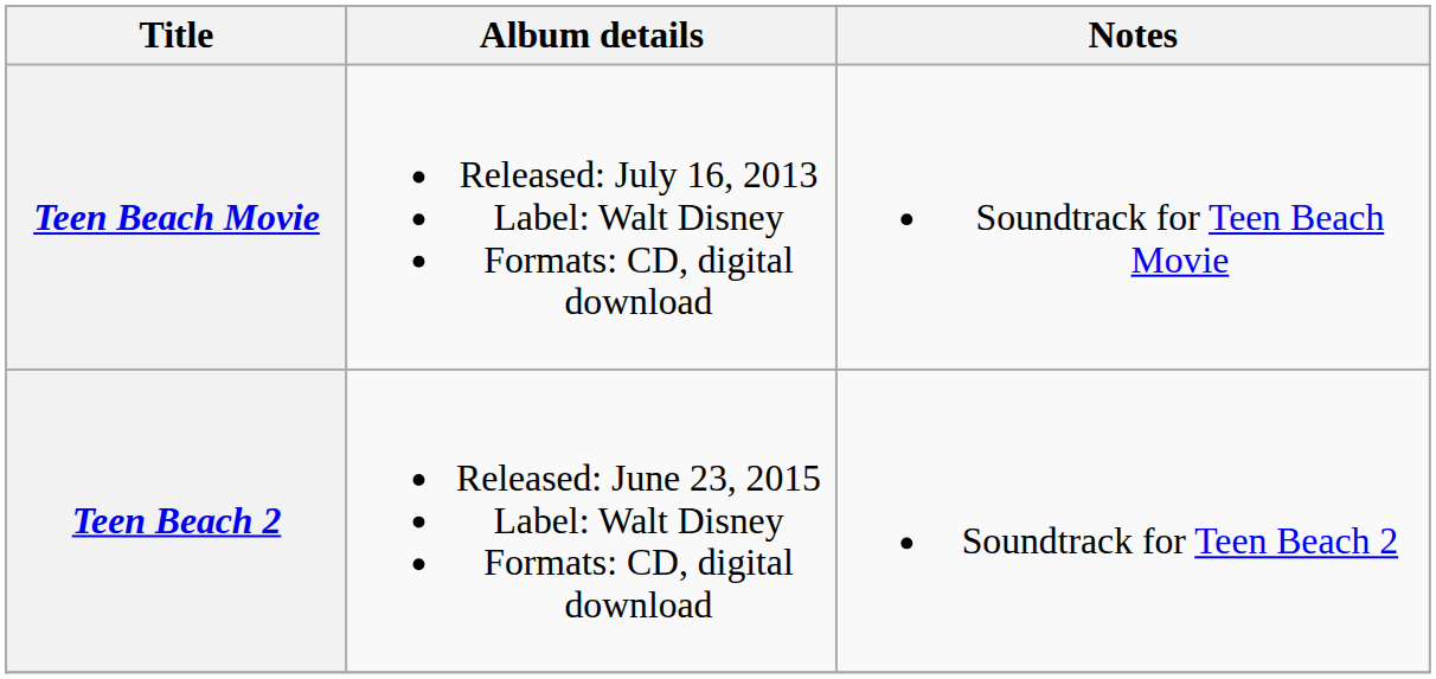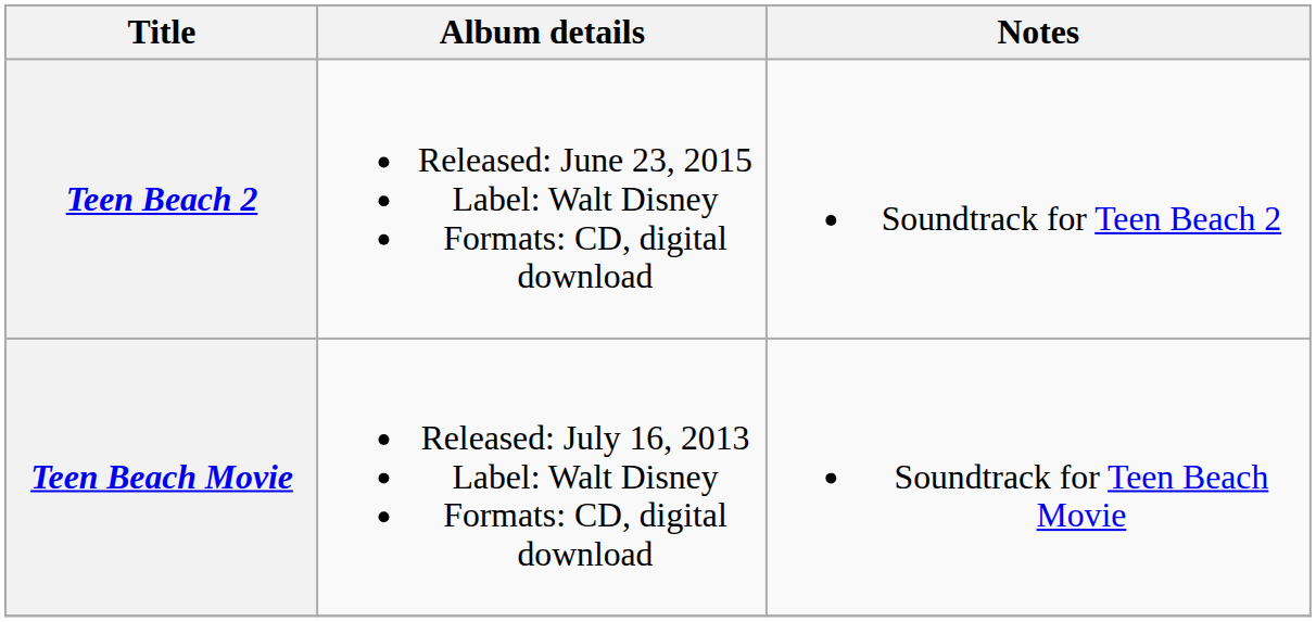rows swapped: Teen Beach Movie <-> Teen Beach 2
